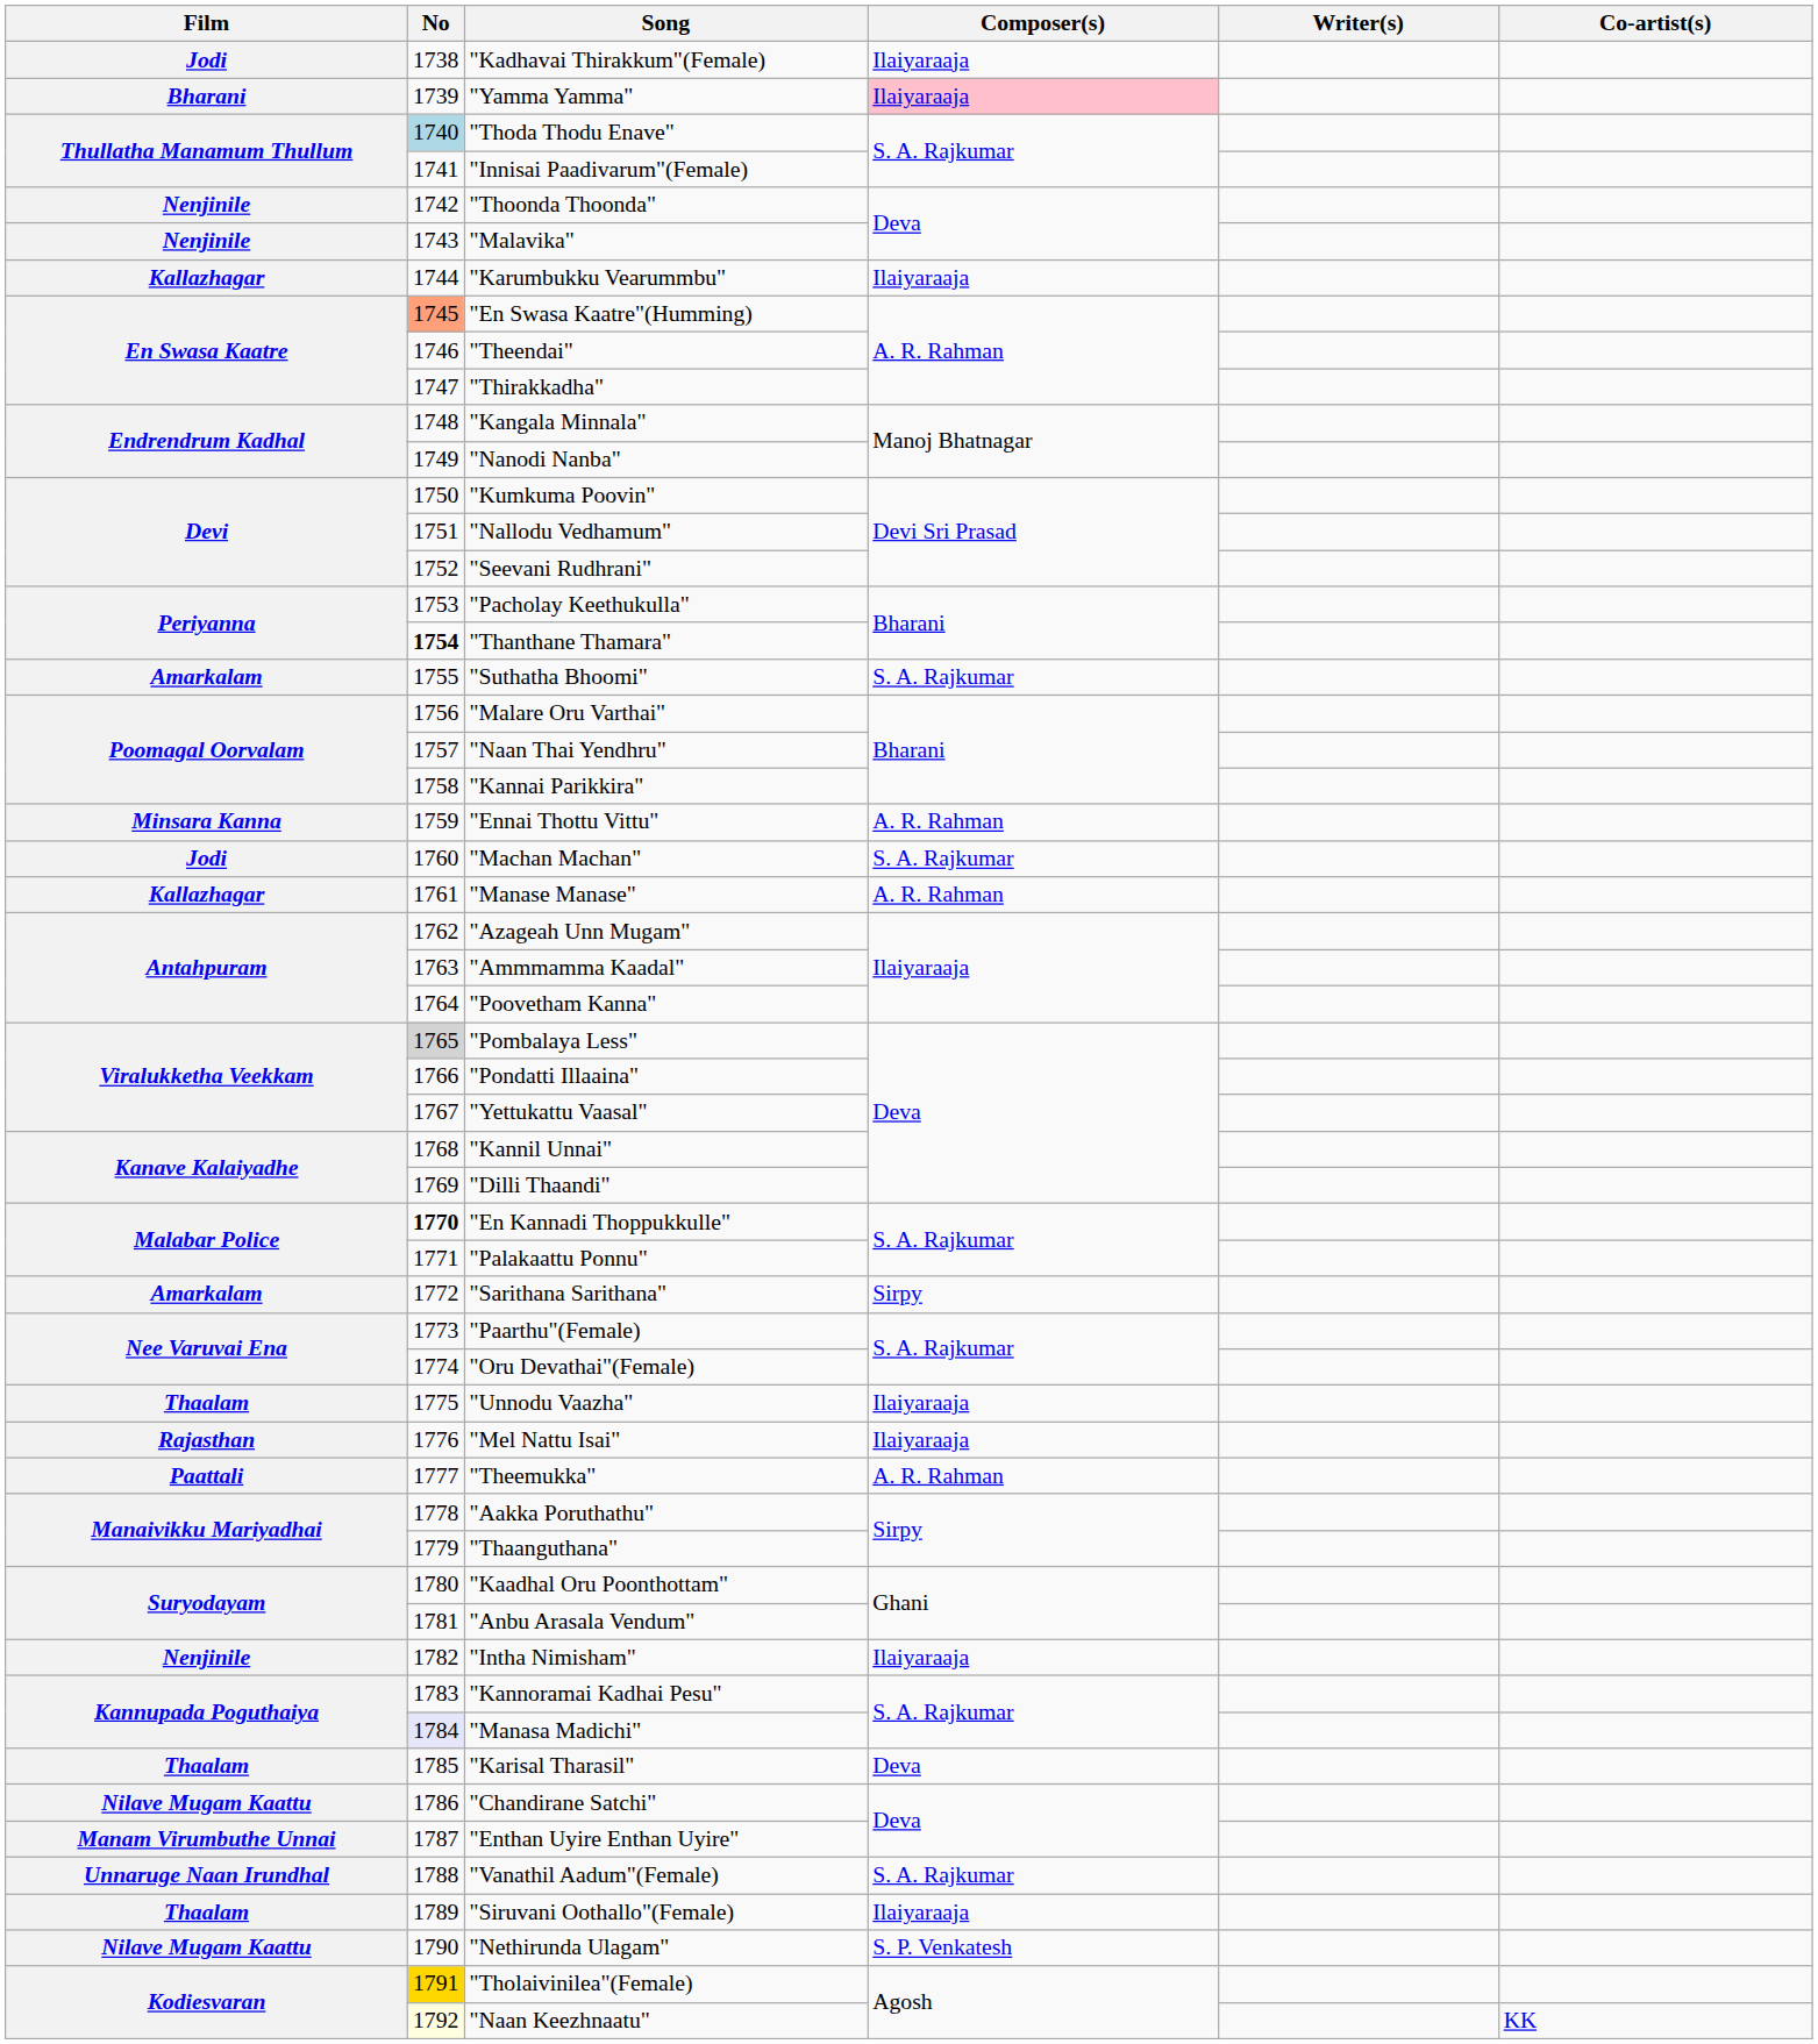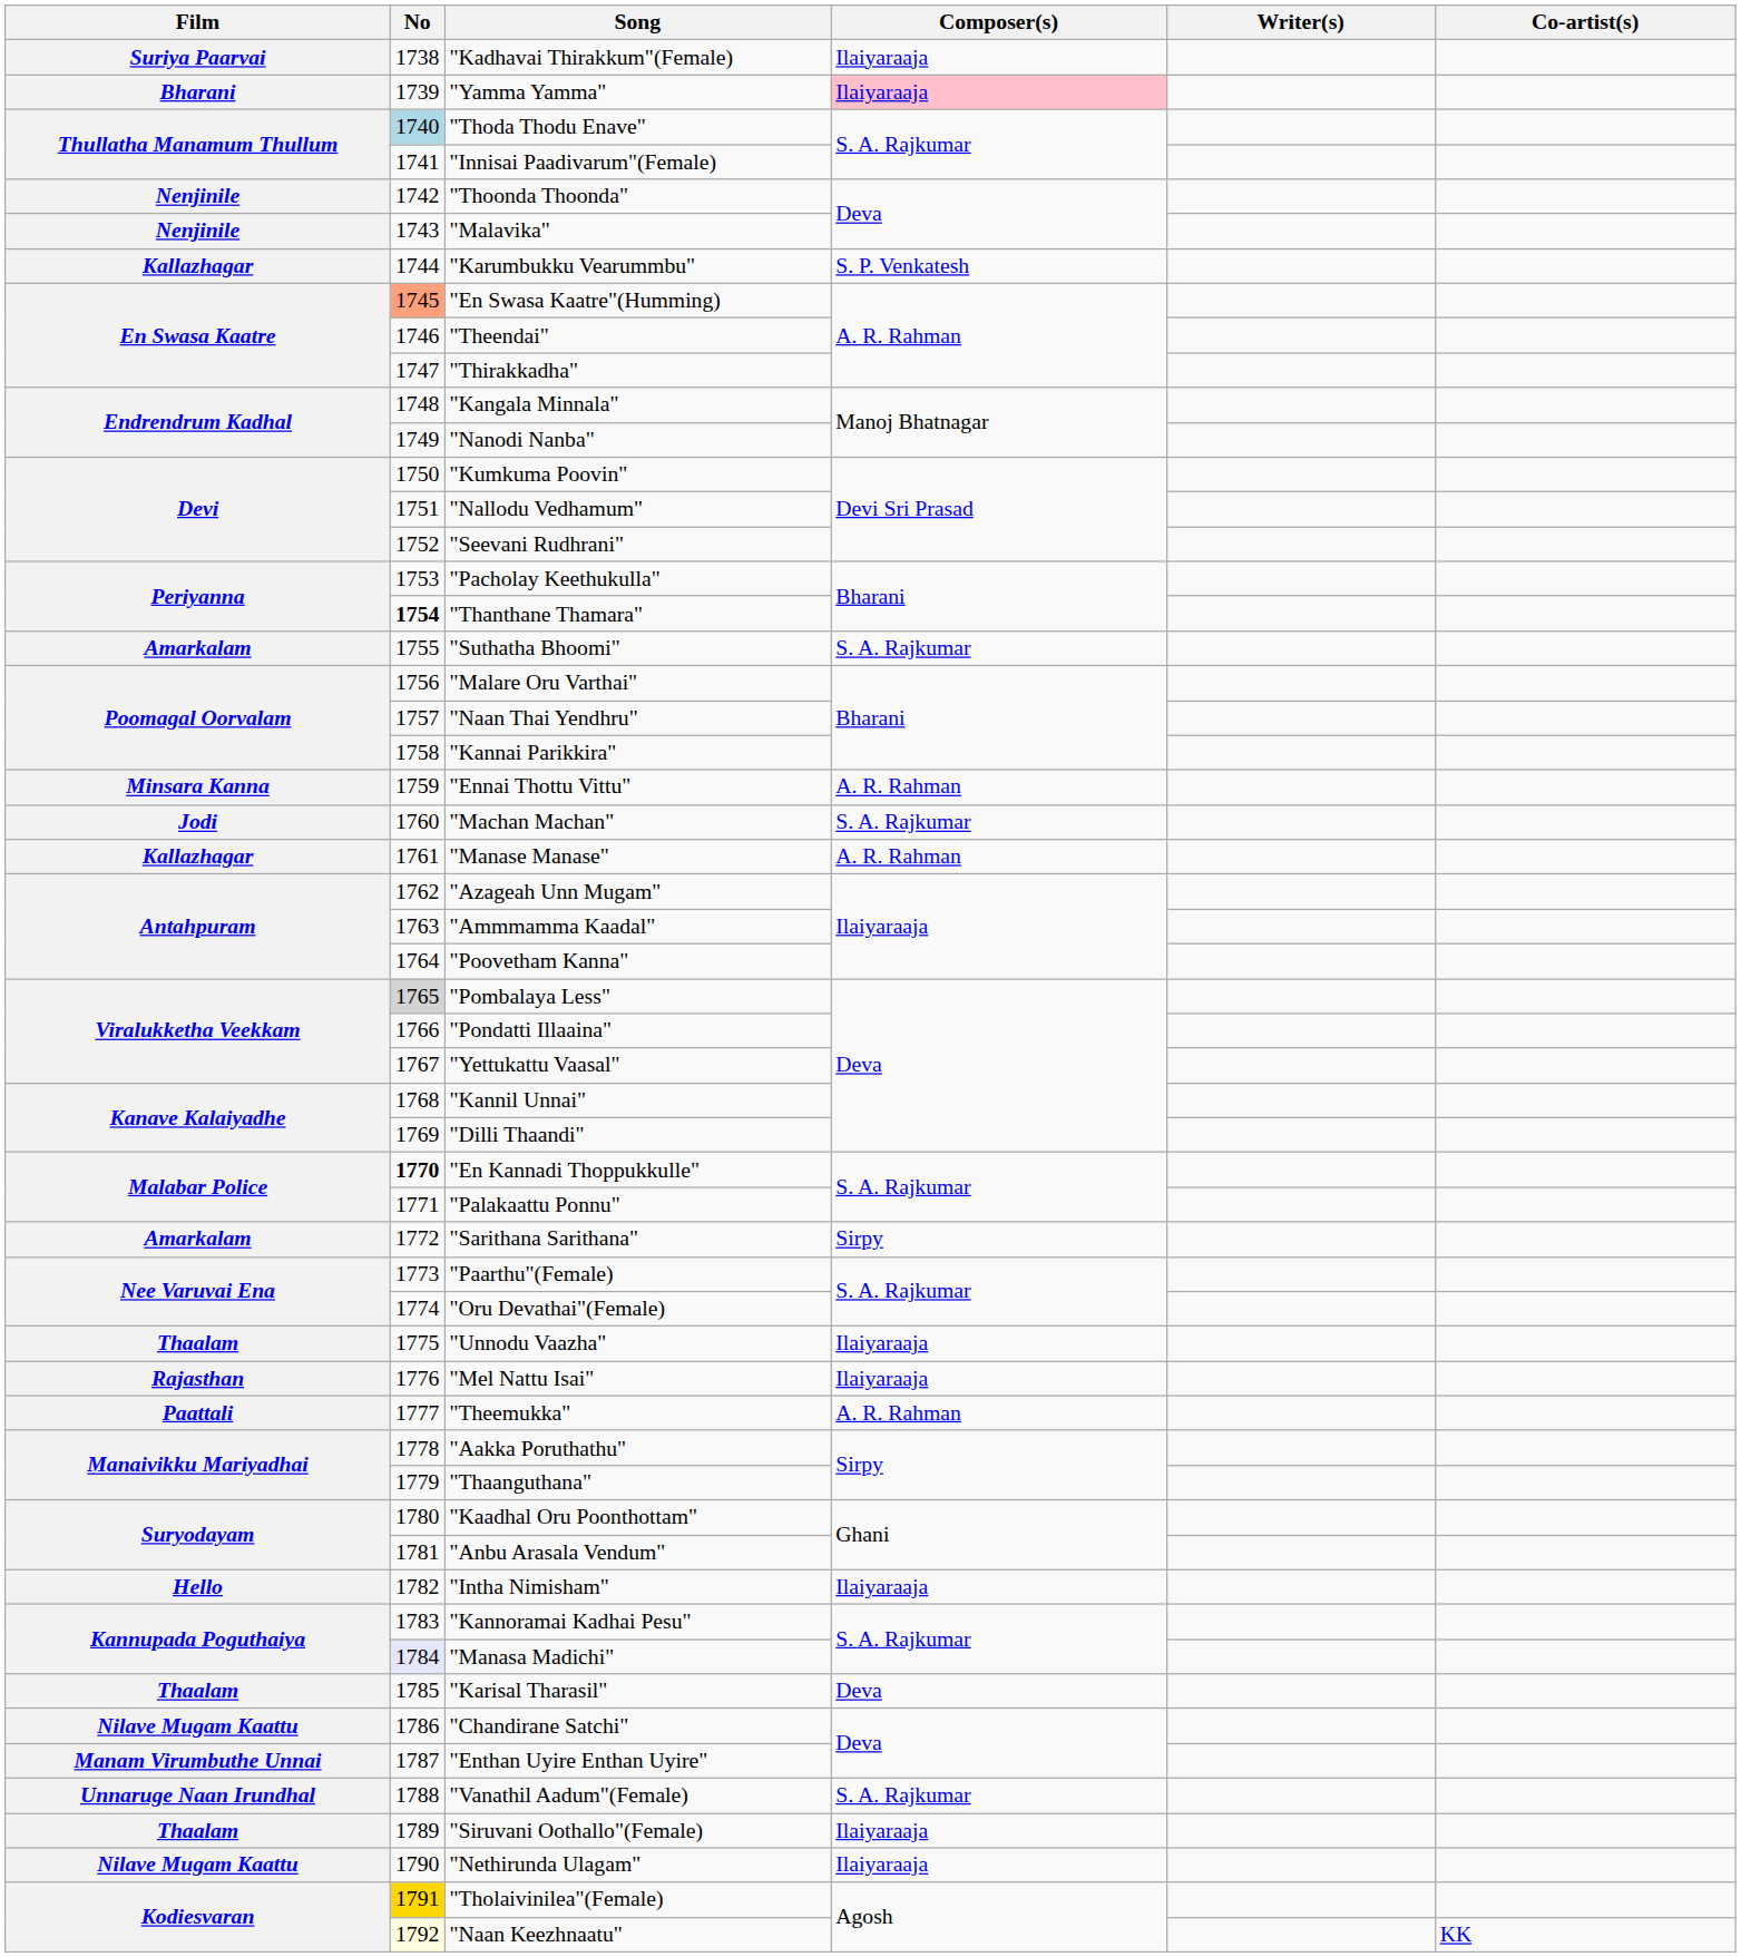"Kadhavai Thirakkum"(Female) | Film: Jodi -> Suriya Paarvai
"Karumbukku Vearummbu" | Composer(s): Ilaiyaraaja -> S. P. Venkatesh
"Intha Nimisham" | Film: Nenjinile -> Hello
"Nethirunda Ulagam" | Composer(s): S. P. Venkatesh -> Ilaiyaraaja
